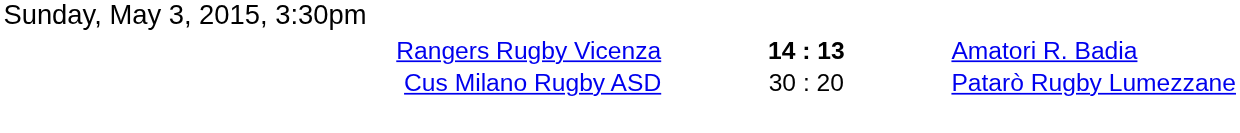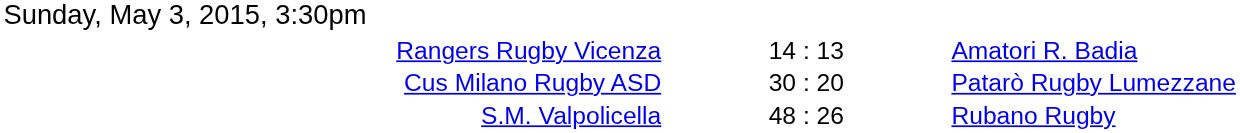Rangers Rugby Vicenza | column 2: bold -> normal
+ row: S.M. Valpolicella | 48 : 26 | Rubano Rugby
